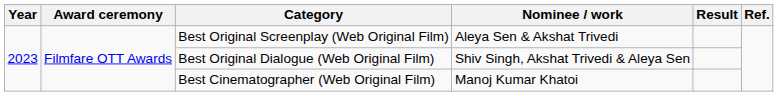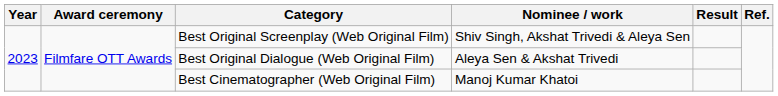Best Original Screenplay (Web Original Film) | Nominee / work: Aleya Sen & Akshat Trivedi -> Shiv Singh, Akshat Trivedi & Aleya Sen
Best Original Dialogue (Web Original Film) | Nominee / work: Shiv Singh, Akshat Trivedi & Aleya Sen -> Aleya Sen & Akshat Trivedi
